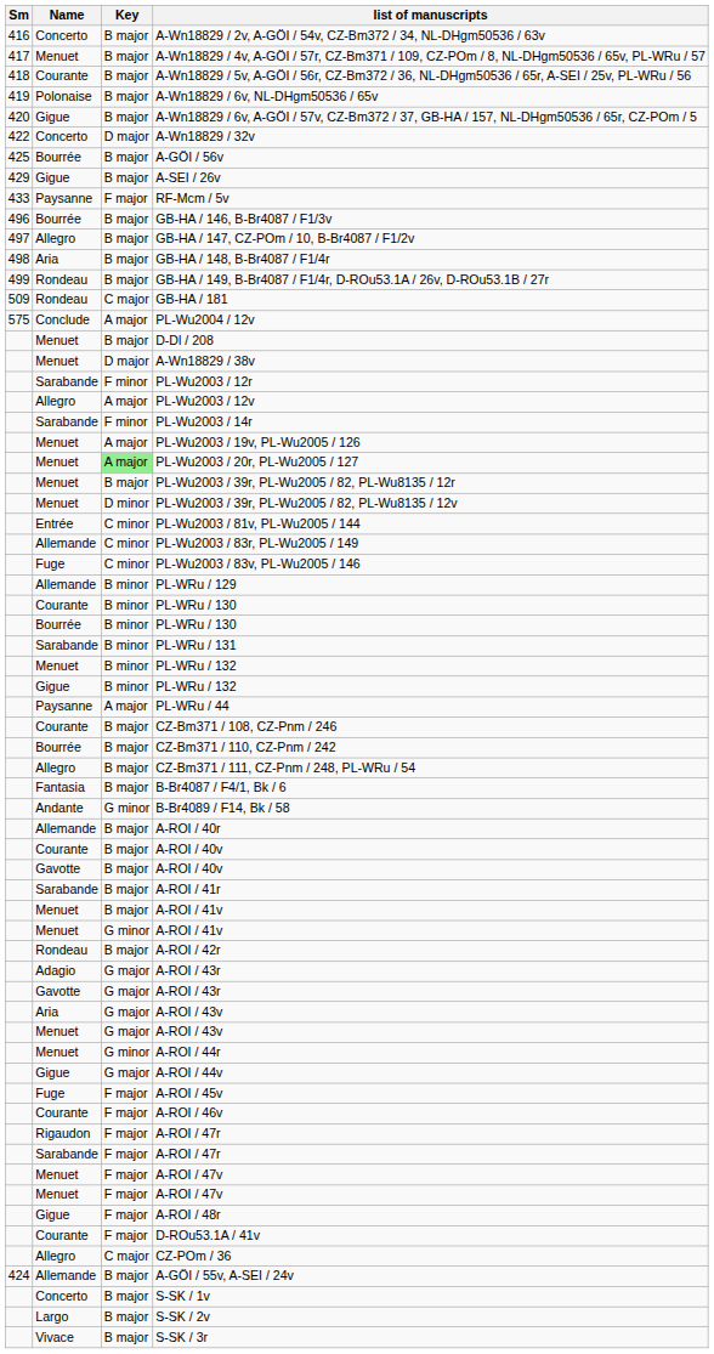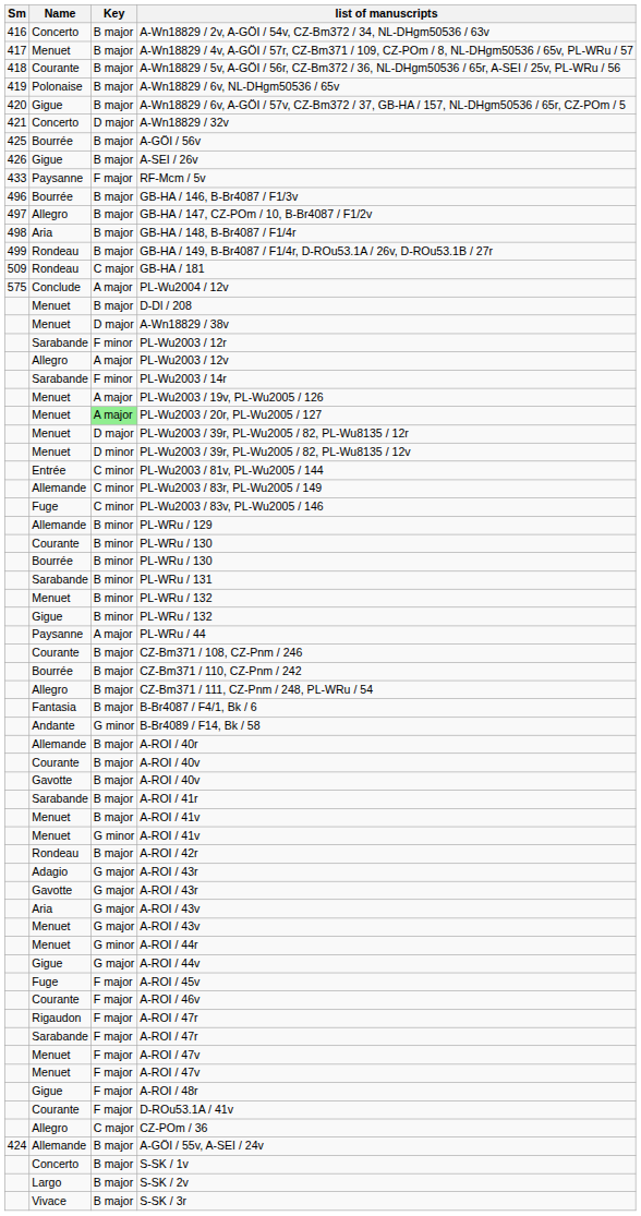A-Wn18829 / 32v | Sm: 422 -> 421
A-SEI / 26v | Sm: 429 -> 426
PL-Wu2003 / 39r, PL-Wu2005 / 82, PL-Wu8135 / 12r | Key: B major -> D major
